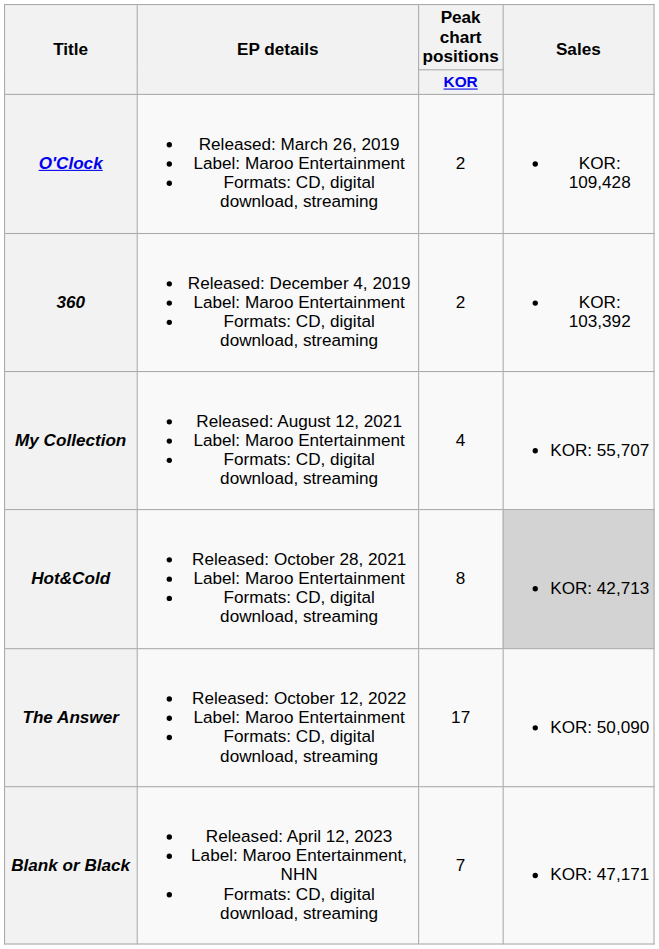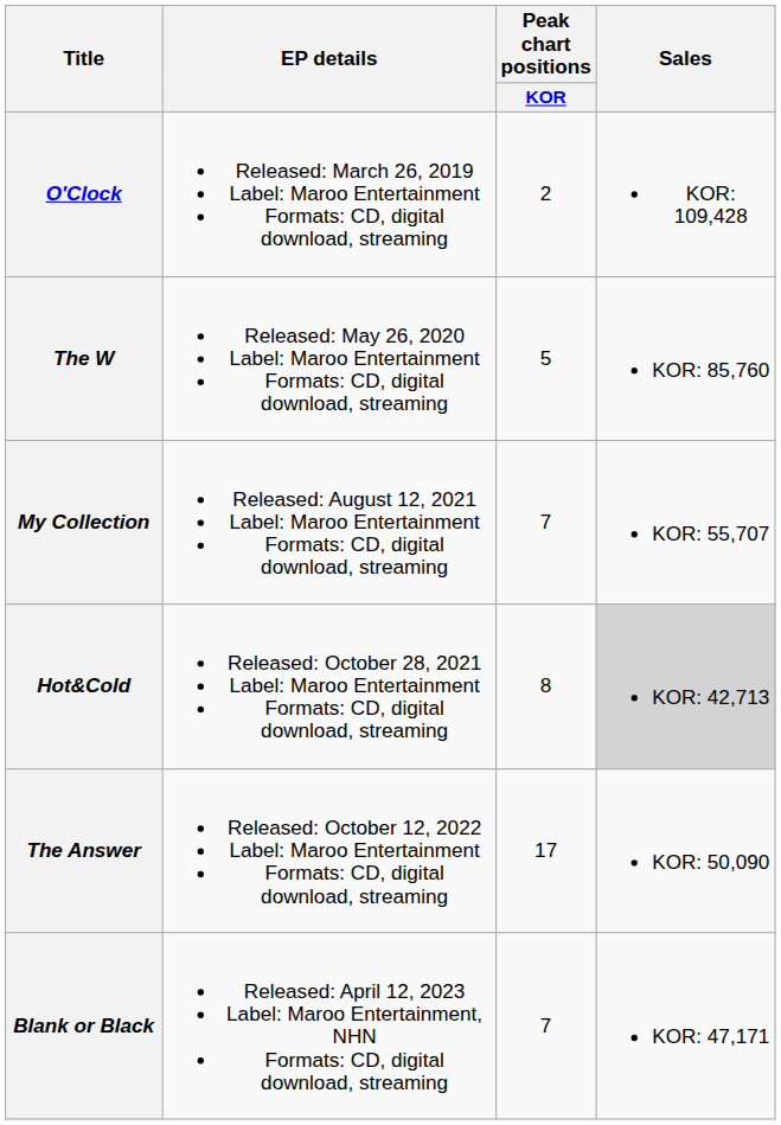- row: 360 | Released: December 4, 2019 Label: Maroo Entertainment Formats: CD, digital download, streaming | 2 | KOR: 103,392
+ row: The W | Released: May 26, 2020 Label: Maroo Entertainment Formats: CD, digital download, streaming | 5 | KOR: 85,760
My Collection | Peak chart positions / KOR: 4 -> 7
